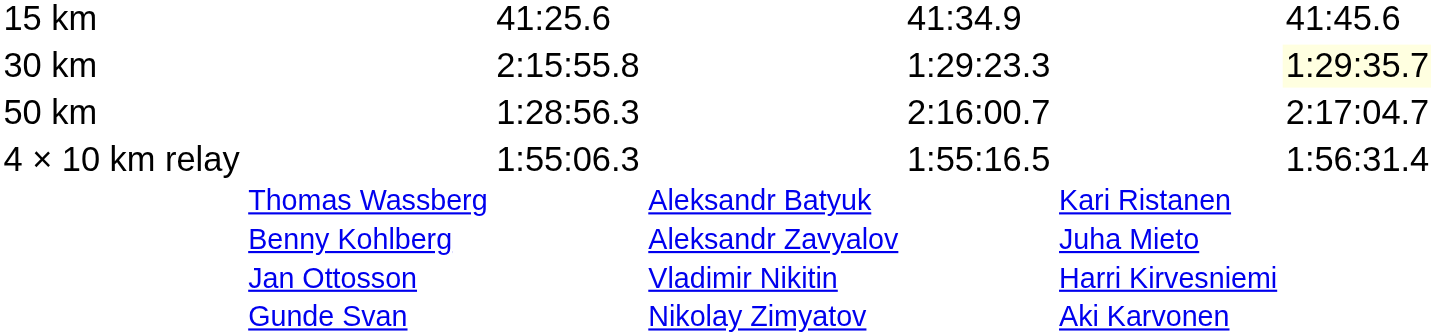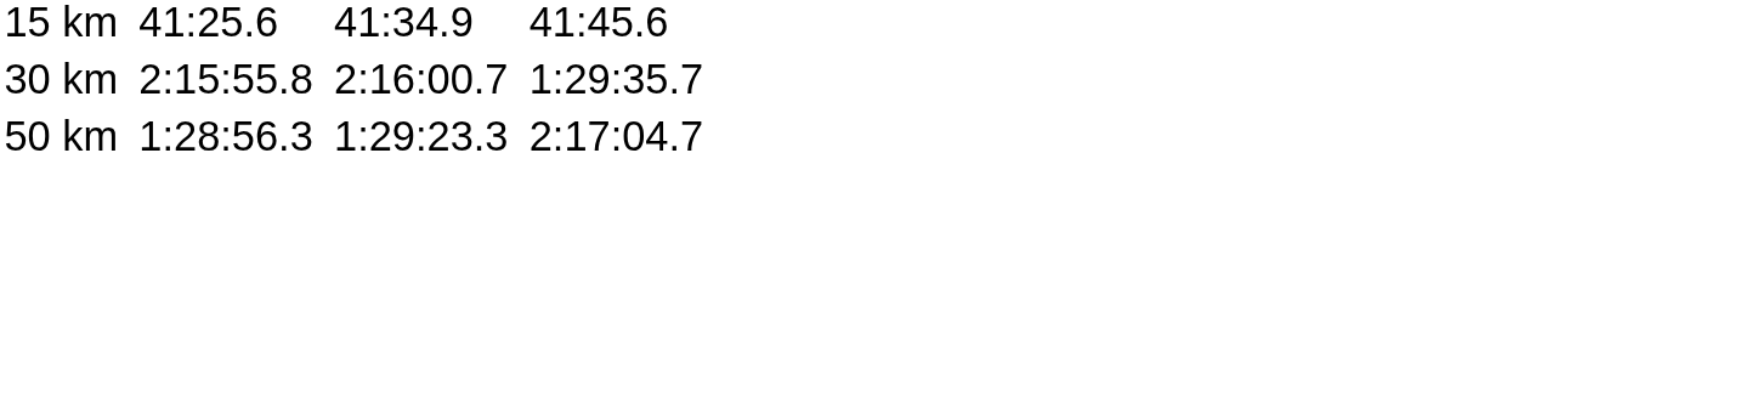30 km | column 5: 1:29:23.3 -> 2:16:00.7
30 km | column 7: lightyellow background -> no background
50 km | column 5: 2:16:00.7 -> 1:29:23.3
- row: 4 × 10 km relay | Thomas Wassberg Benny Kohlberg Jan Ottosson Gunde Svan | 1:55:06.3 | Aleksandr Batyuk Aleksandr Zavyalov Vladimir Nikitin Nikolay Zimyatov | 1:55:16.5 | Kari Ristanen Juha Mieto Harri Kirvesniemi Aki Karvonen | 1:56:31.4
